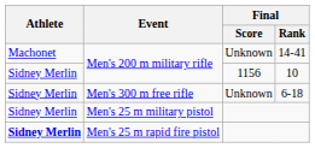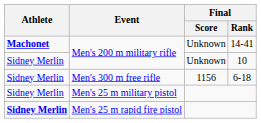Men's 200 m military rifle / 14-41 | Athlete: normal -> bold
Men's 200 m military rifle / 10 | Final / Score: 1156 -> Unknown
Men's 300 m free rifle | Final / Score: Unknown -> 1156
